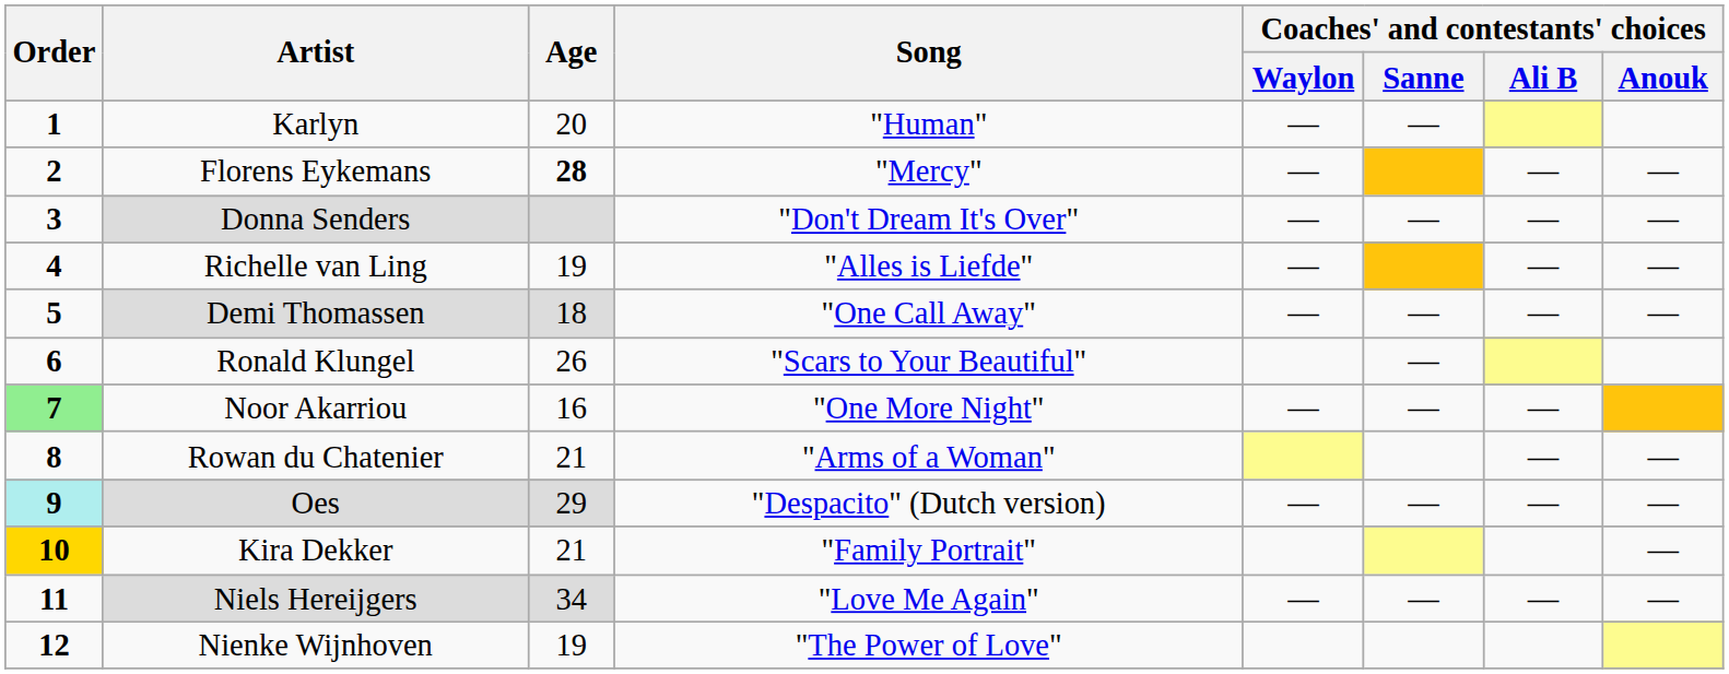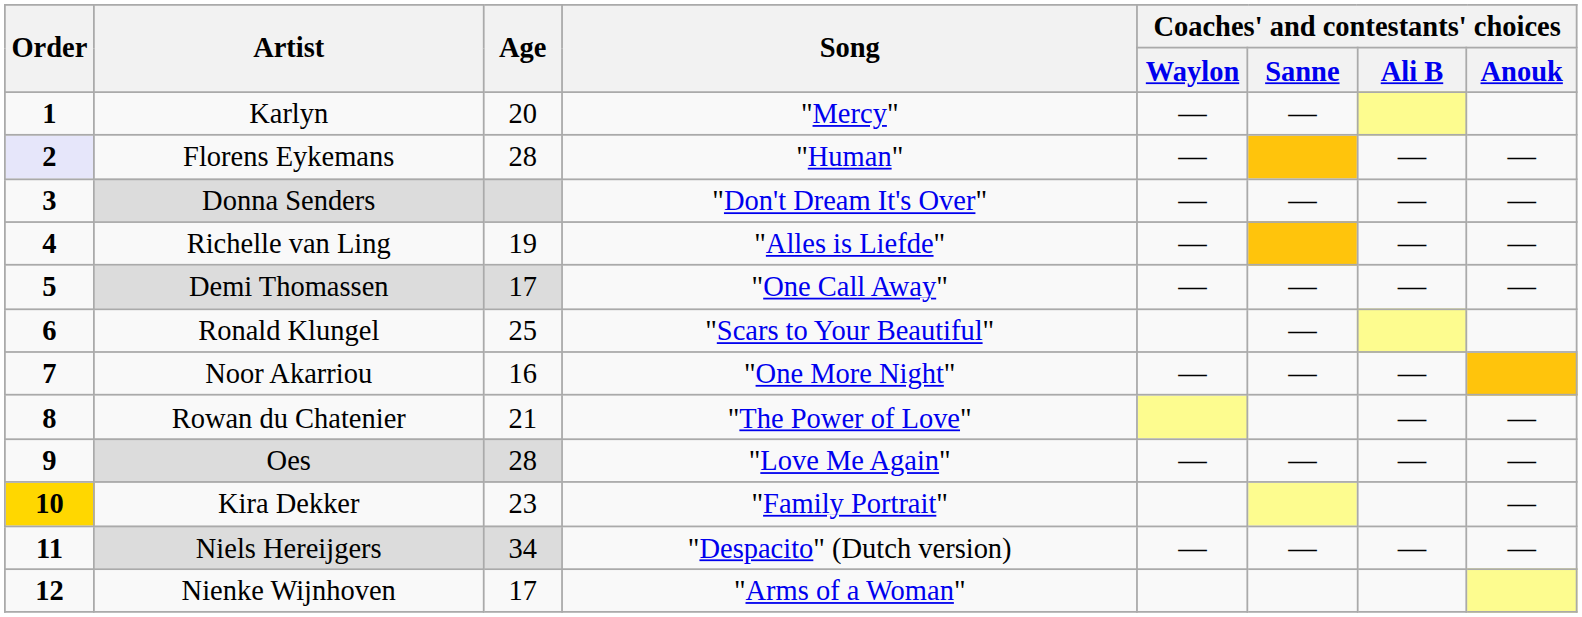Karlyn | Song: "Human" -> "Mercy"
Florens Eykemans | Order: no background -> lavender background
Florens Eykemans | Age: bold -> normal
Florens Eykemans | Song: "Mercy" -> "Human"
Demi Thomassen | Age: 18 -> 17
Ronald Klungel | Age: 26 -> 25
Noor Akarriou | Order: lightgreen background -> no background
Rowan du Chatenier | Song: "Arms of a Woman" -> "The Power of Love"
Oes | Order: paleturquoise background -> no background
Oes | Age: 29 -> 28
Oes | Song: "Despacito" (Dutch version) -> "Love Me Again"
Kira Dekker | Age: 21 -> 23
Niels Hereijgers | Song: "Love Me Again" -> "Despacito" (Dutch version)
Nienke Wijnhoven | Age: 19 -> 17
Nienke Wijnhoven | Song: "The Power of Love" -> "Arms of a Woman"
